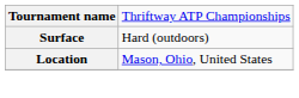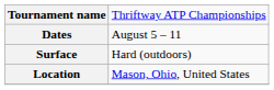+ row: Dates | August 5 – 11
